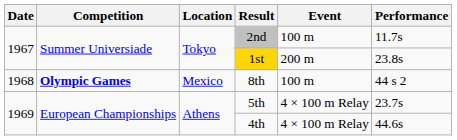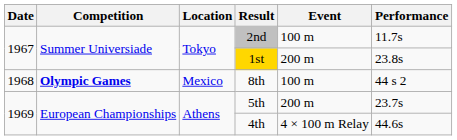5th | Event: 4 × 100 m Relay -> 200 m
